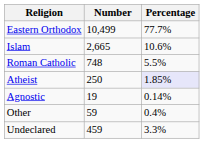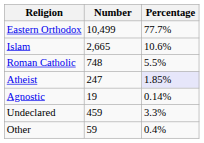Atheist | Number: 250 -> 247
rows swapped: Other <-> Undeclared
